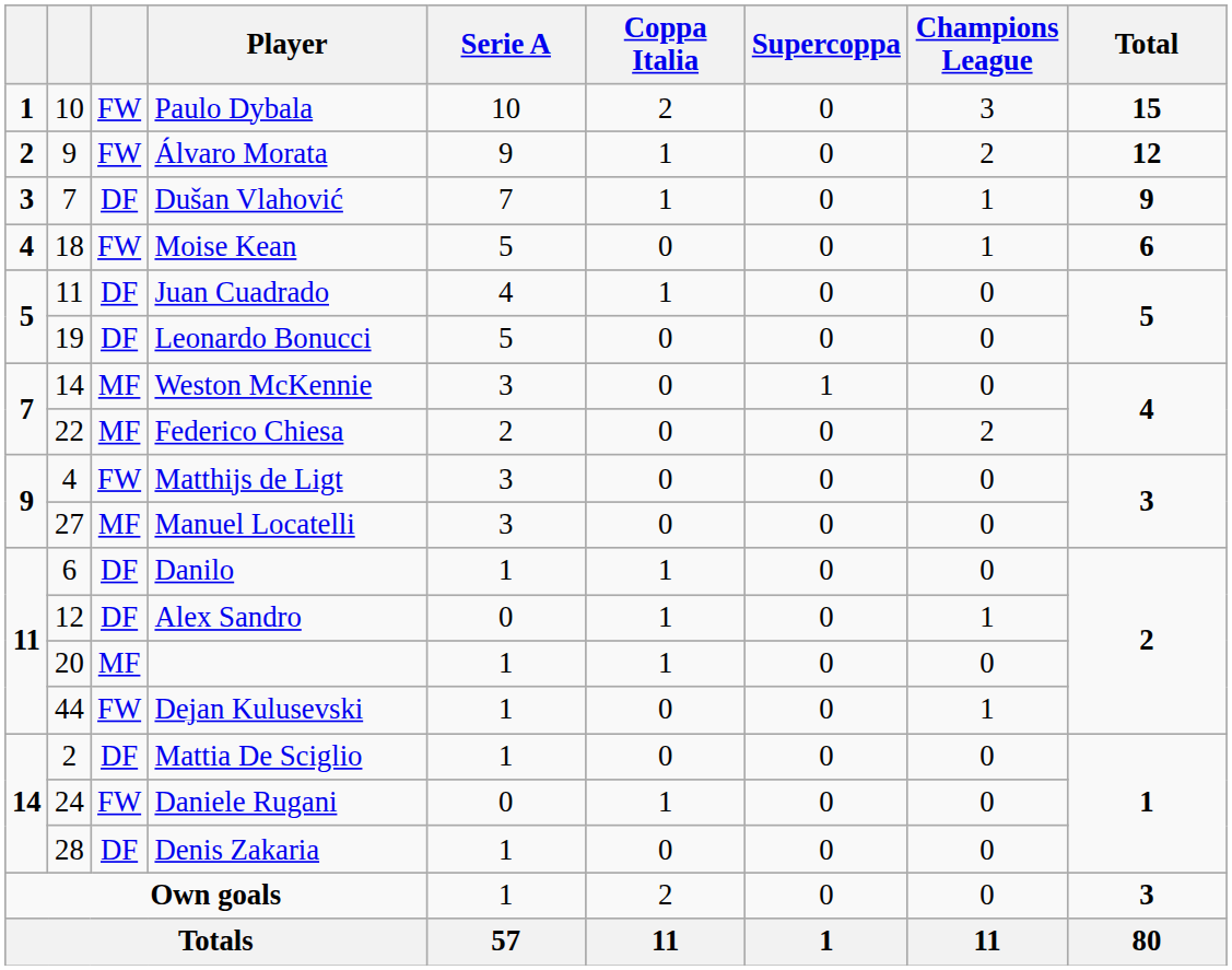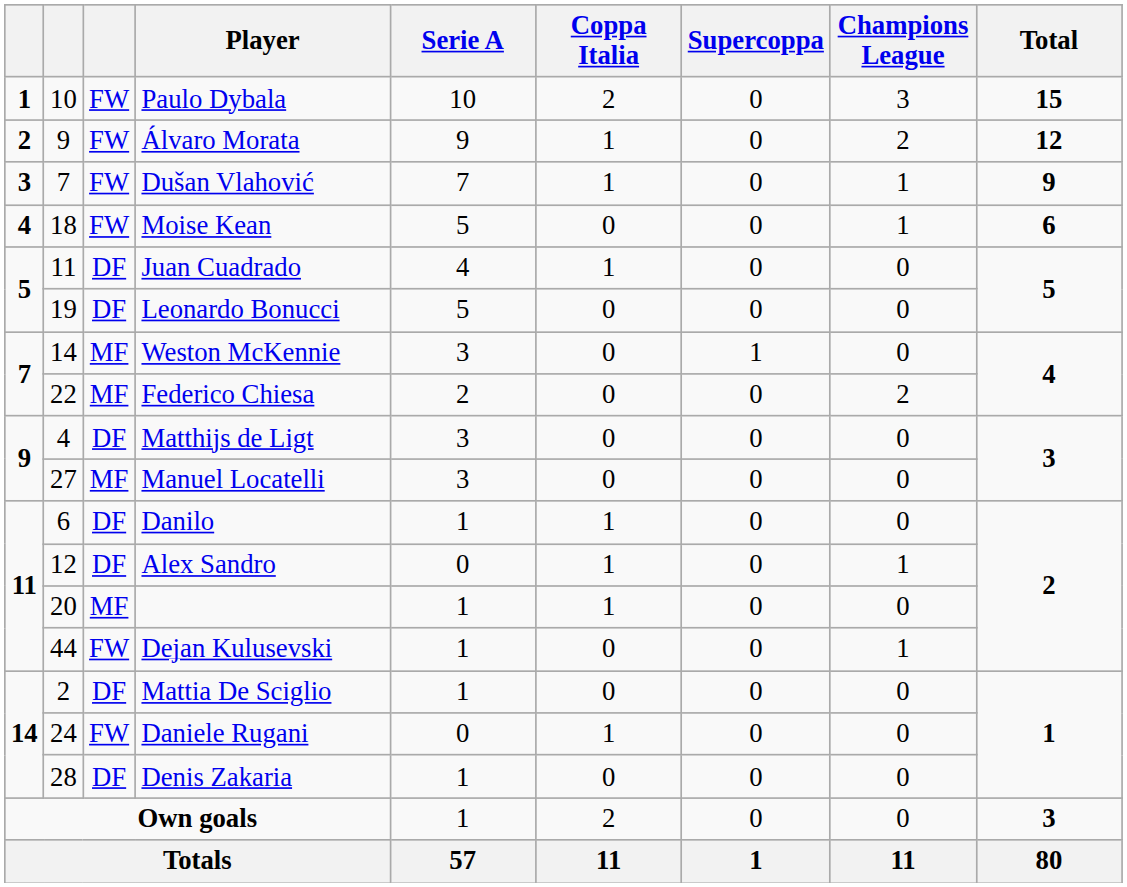Dušan Vlahović | column 3: DF -> FW
Matthijs de Ligt | column 3: FW -> DF
